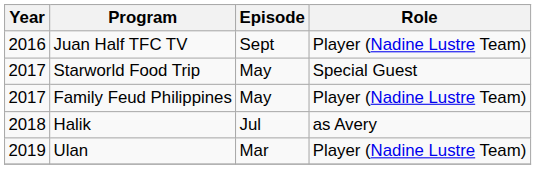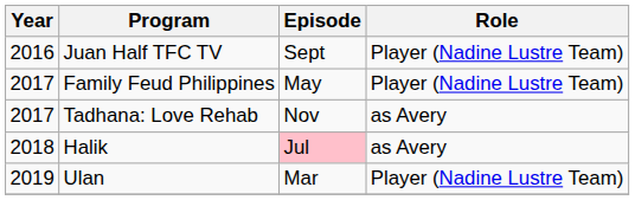- row: 2017 | Starworld Food Trip | May | Special Guest
+ row: 2017 | Tadhana: Love Rehab | Nov | as Avery
Halik | Episode: no background -> pink background
